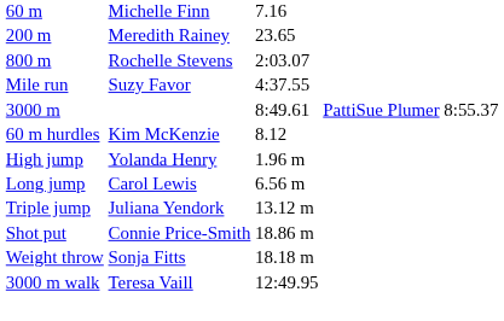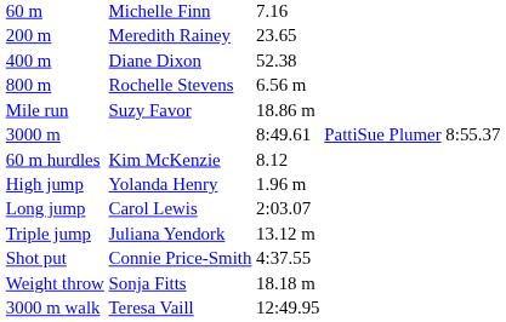+ row: 400 m | Diane Dixon | 52.38
800 m | column 3: 2:03.07 -> 6.56 m
Mile run | column 3: 4:37.55 -> 18.86 m
Long jump | column 3: 6.56 m -> 2:03.07
Shot put | column 3: 18.86 m -> 4:37.55
